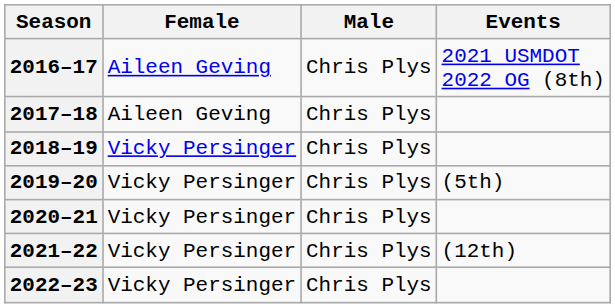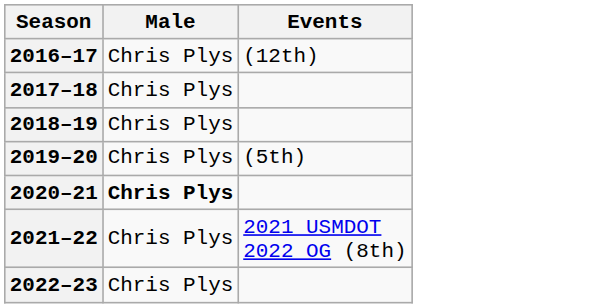- column: Female | Aileen Geving | Aileen Geving | Vicky Persinger | Vicky Persinger | Vicky Persinger | Vicky Persinger | Vicky Persinger
2016–17 | Events: 2021 USMDOT 2022 OG (8th) -> (12th)
2020–21 | Male: normal -> bold
2021–22 | Events: (12th) -> 2021 USMDOT 2022 OG (8th)
